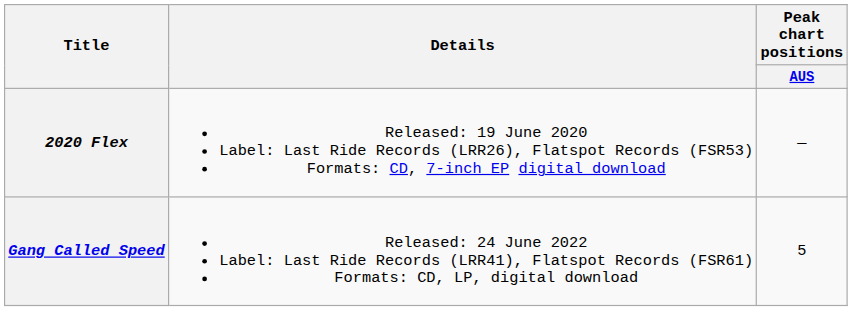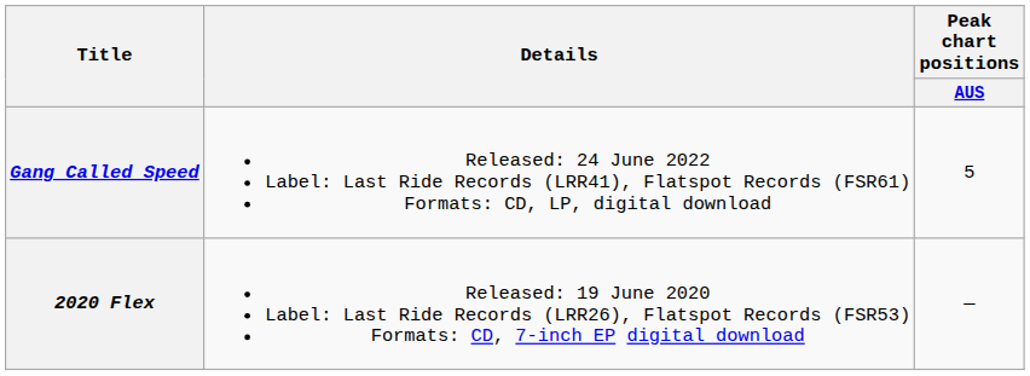rows swapped: 2020 Flex <-> Gang Called Speed
